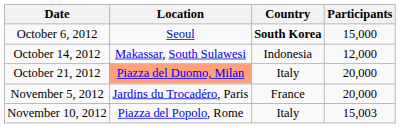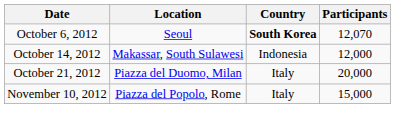October 6, 2012 | Participants: 15,000 -> 12,070
October 21, 2012 | Location: lightsalmon background -> no background
- row: November 5, 2012 | Jardins du Trocadéro, Paris | France | 20,000
November 10, 2012 | Participants: 15,003 -> 15,000
